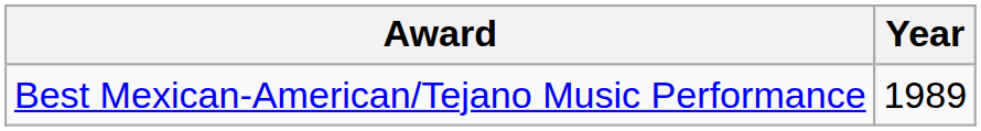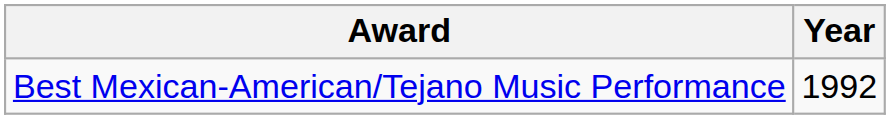Best Mexican-American/Tejano Music Performance | Year: 1989 -> 1992
